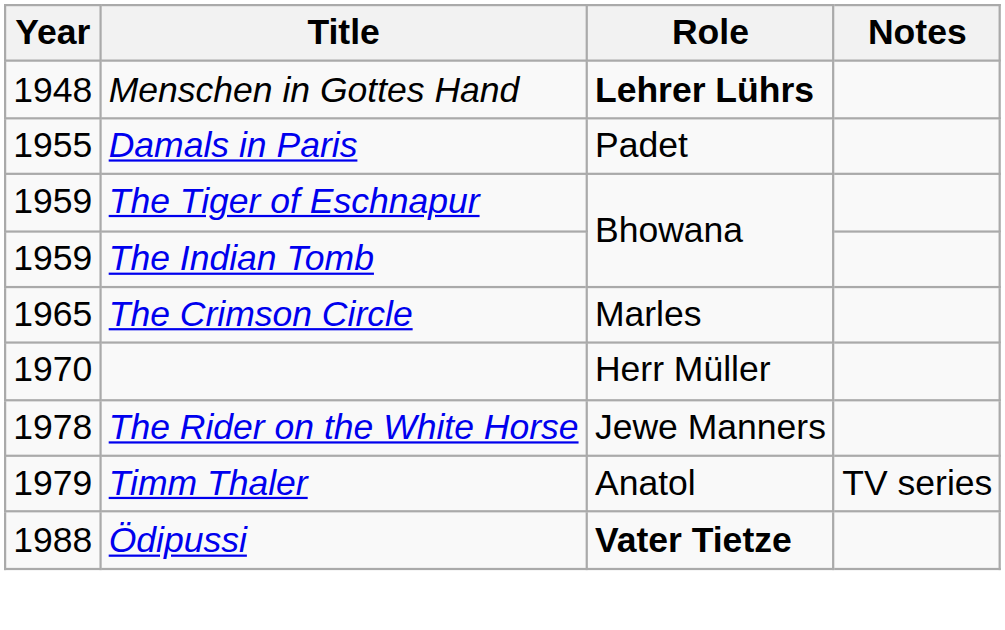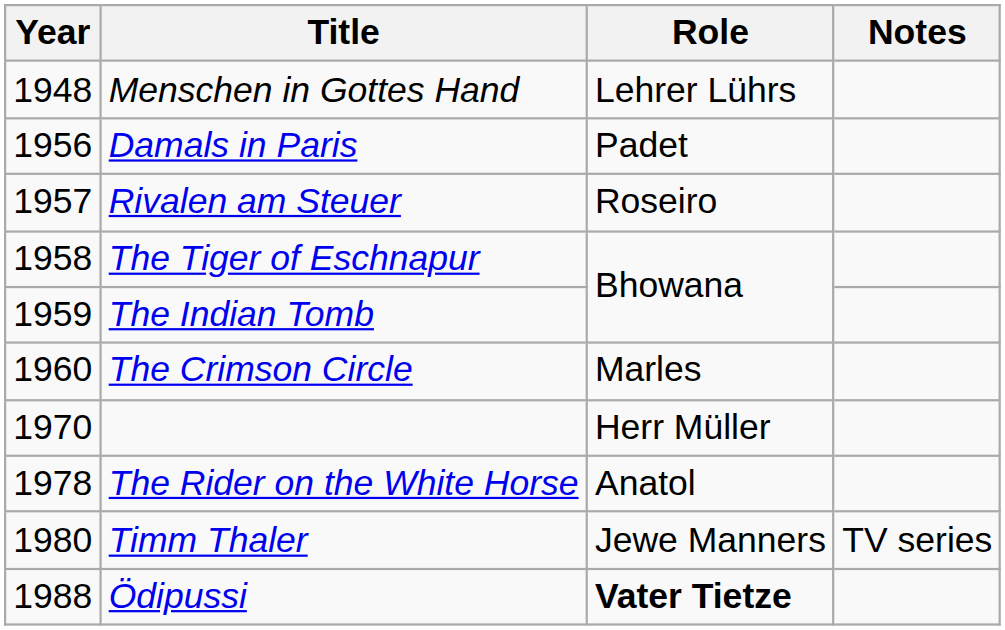Menschen in Gottes Hand | Role: bold -> normal
Damals in Paris | Year: 1955 -> 1956
+ row: 1957 | Rivalen am Steuer | Roseiro
The Tiger of Eschnapur | Year: 1959 -> 1958
The Crimson Circle | Year: 1965 -> 1960
The Rider on the White Horse | Role: Jewe Manners -> Anatol
Timm Thaler | Year: 1979 -> 1980
Timm Thaler | Role: Anatol -> Jewe Manners
